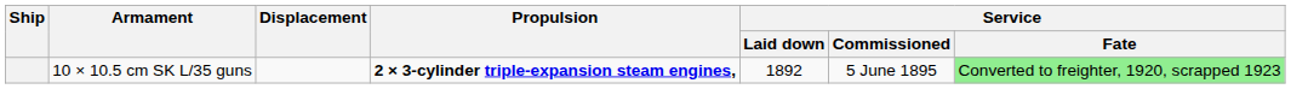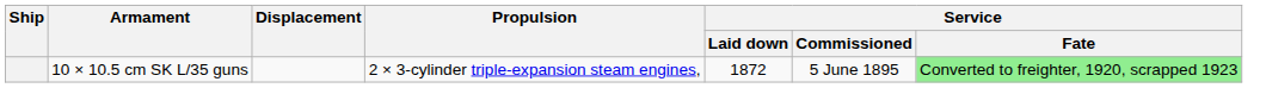10 × 10.5 cm SK L/35 guns | Propulsion: bold -> normal
10 × 10.5 cm SK L/35 guns | Service / Laid down: 1892 -> 1872
